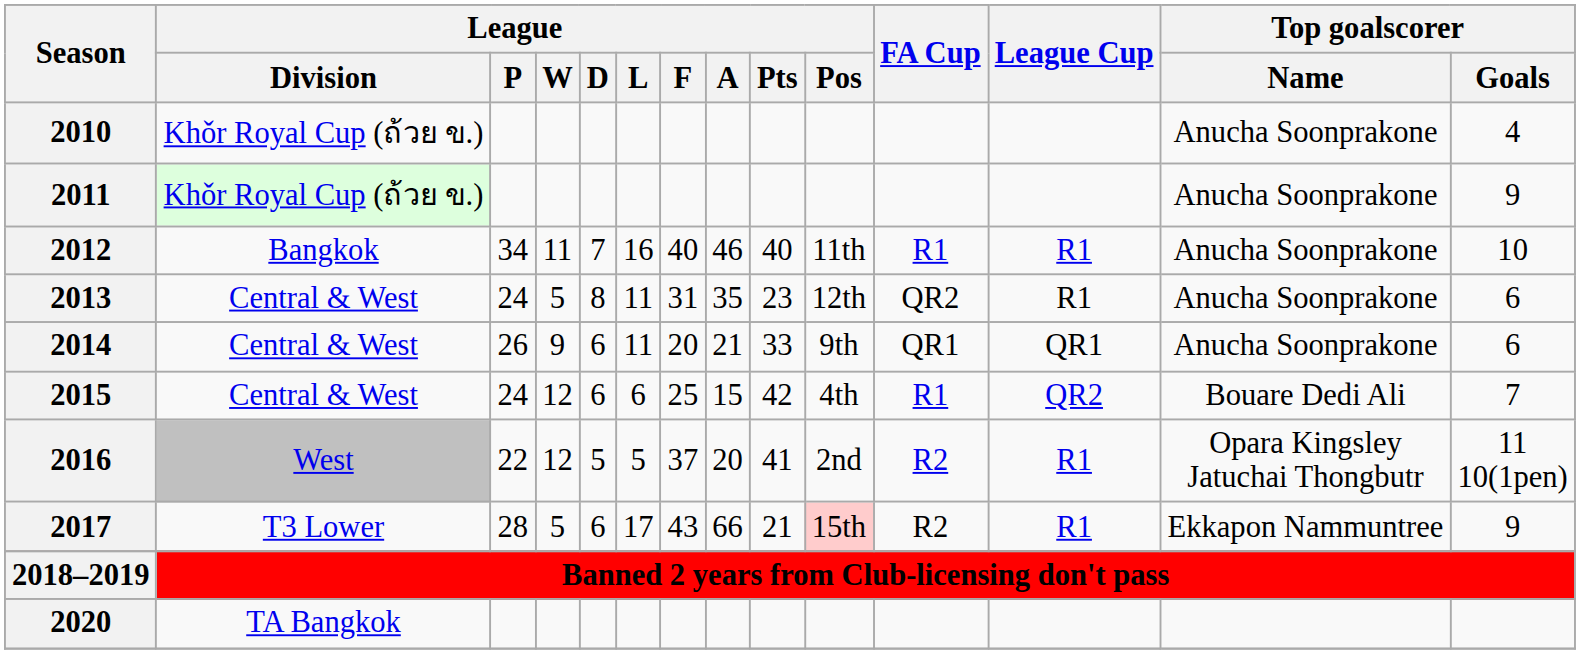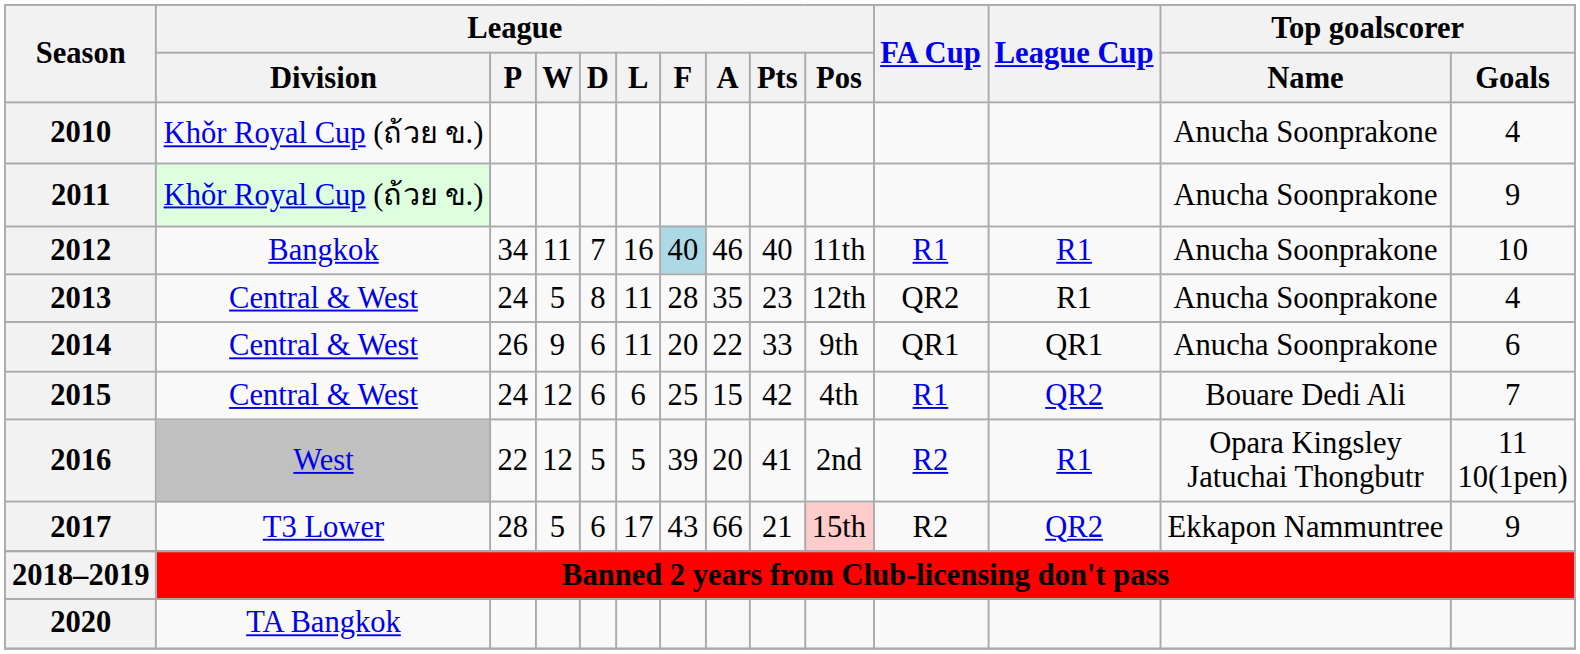2012 | League / F: no background -> lightblue background
2013 | League / F: 31 -> 28
2013 | Top goalscorer / Goals: 6 -> 4
2014 | League / A: 21 -> 22
2016 | League / F: 37 -> 39
2017 | League Cup: R1 -> QR2
